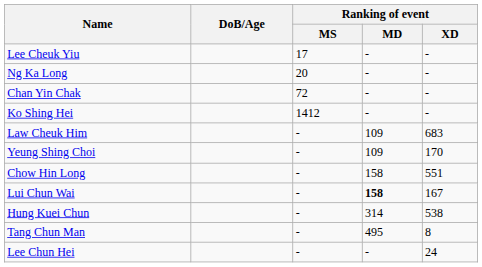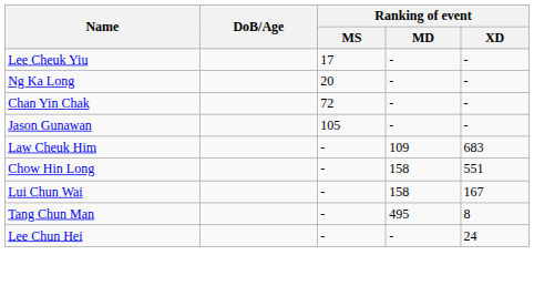+ row: Jason Gunawan | 105 | - | -
- row: Ko Shing Hei | 1412 | - | -
- row: Yeung Shing Choi | - | 109 | 170
Lui Chun Wai | Ranking of event / MD: bold -> normal
- row: Hung Kuei Chun | - | 314 | 538
